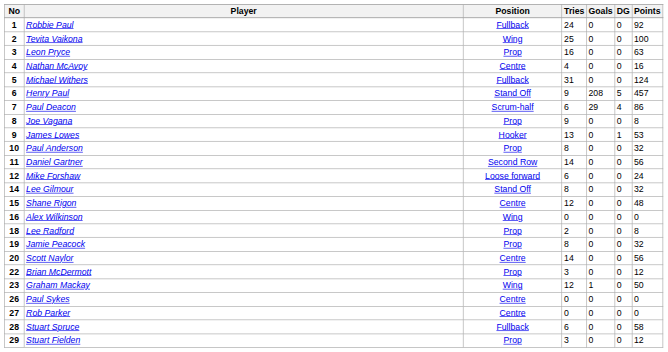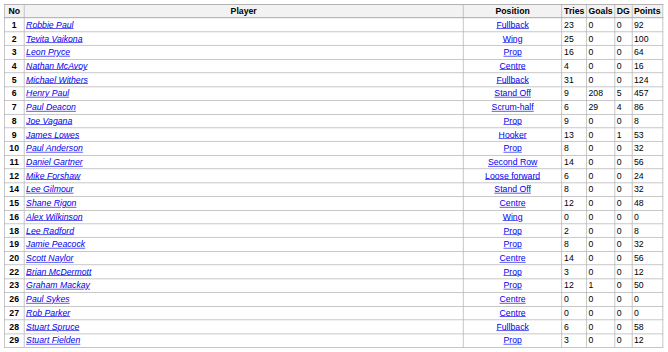Robbie Paul | Tries: 24 -> 23
Leon Pryce | Points: 63 -> 64
Graham Mackay | Position: Wing -> Prop
